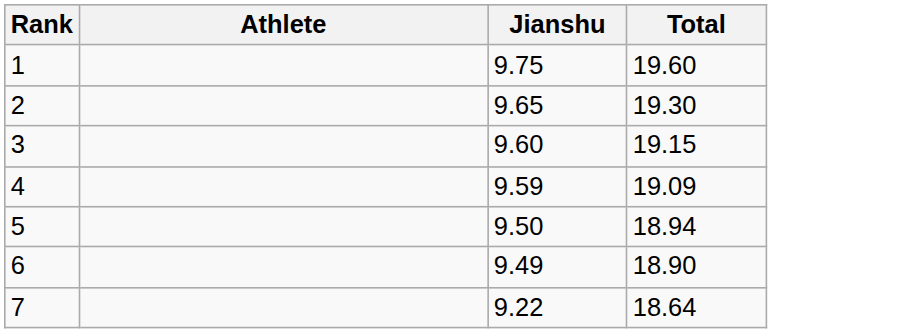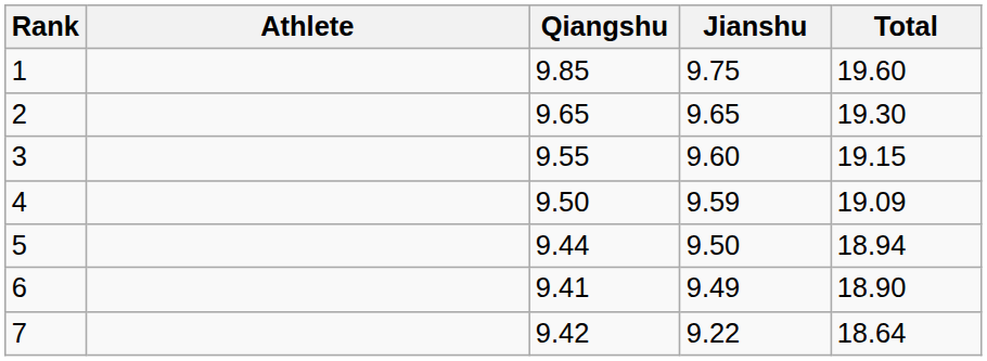+ column: Qiangshu | 9.85 | 9.65 | 9.55 | 9.50 | 9.44 | 9.41 | 9.42
